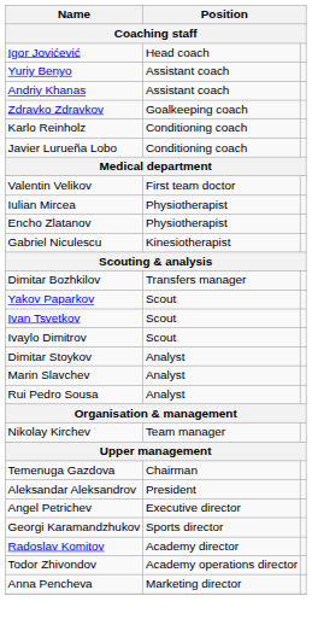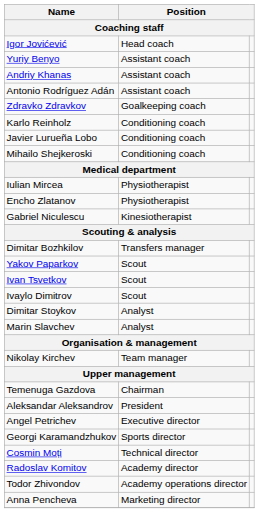+ row: Antonio Rodríguez Adán | Assistant coach
+ row: Mihailo Shejkeroski | Conditioning coach
- row: Valentin Velikov | First team doctor
- row: Rui Pedro Sousa | Analyst
+ row: Cosmin Moți | Technical director
